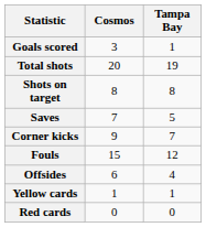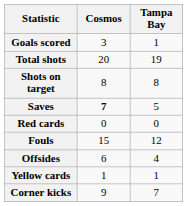Saves | Cosmos: normal -> bold
rows swapped: Corner kicks <-> Red cards
